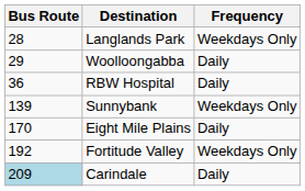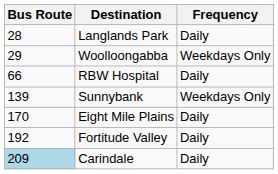Langlands Park | Frequency: Weekdays Only -> Daily
Woolloongabba | Frequency: Daily -> Weekdays Only
RBW Hospital | Bus Route: 36 -> 66
Fortitude Valley | Frequency: Weekdays Only -> Daily
